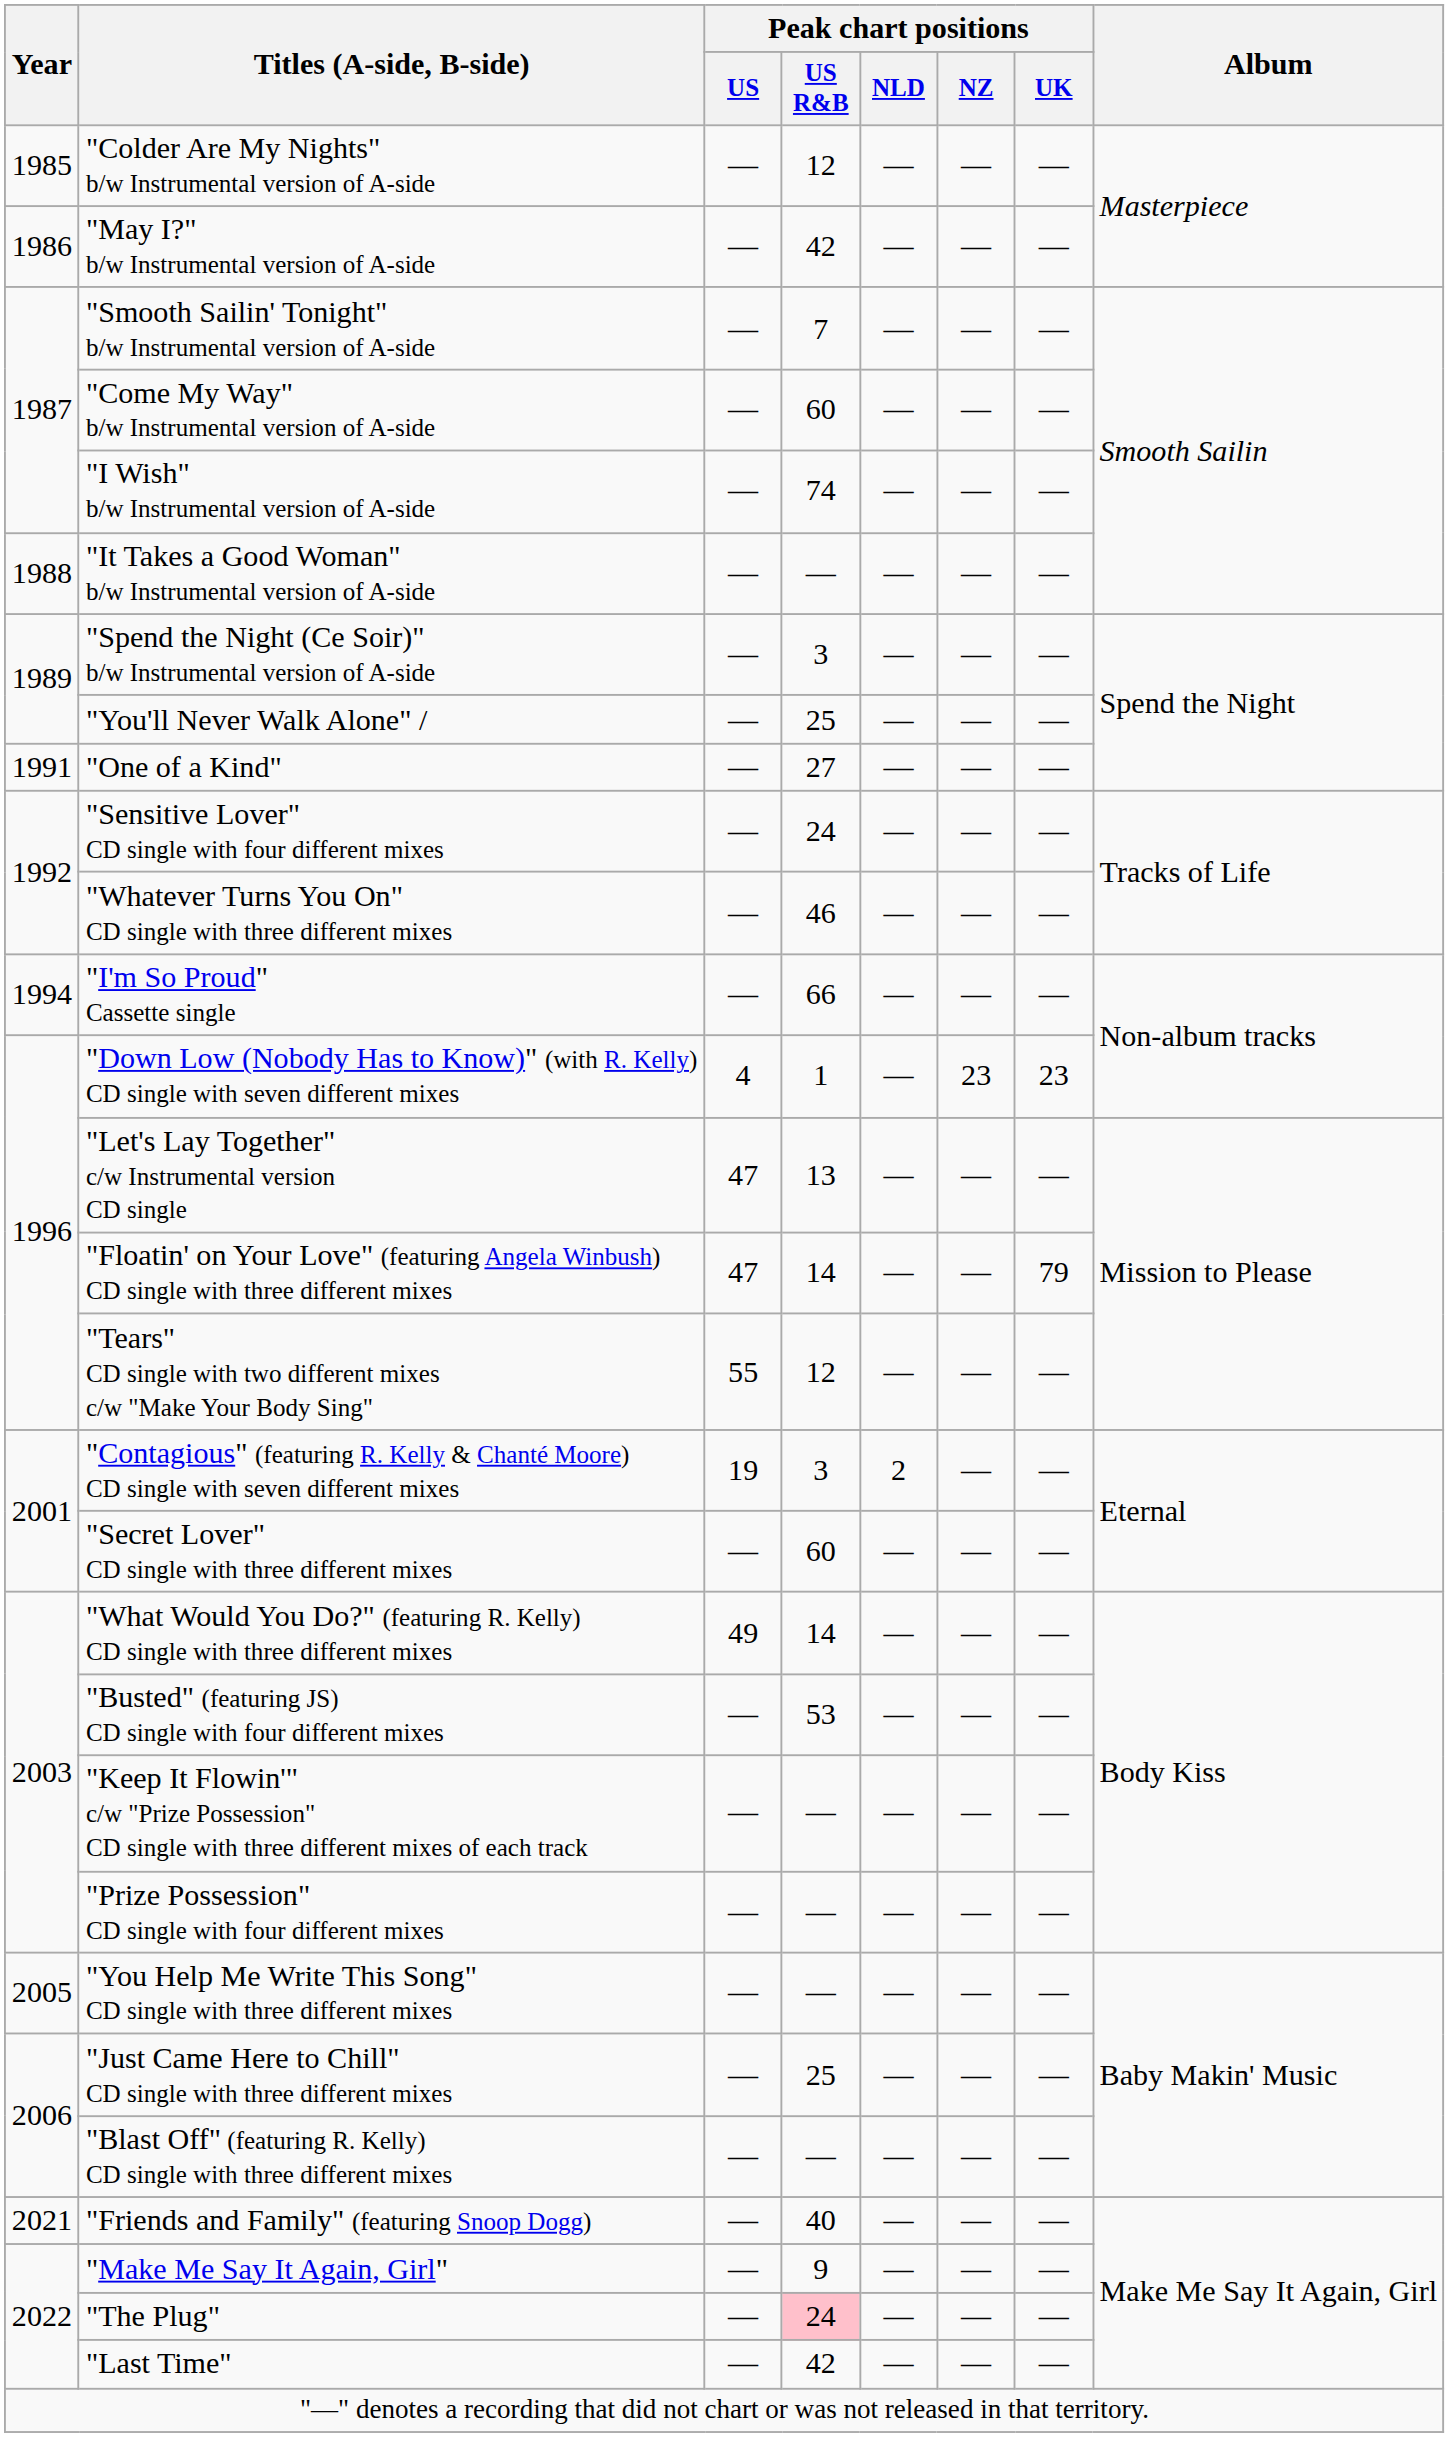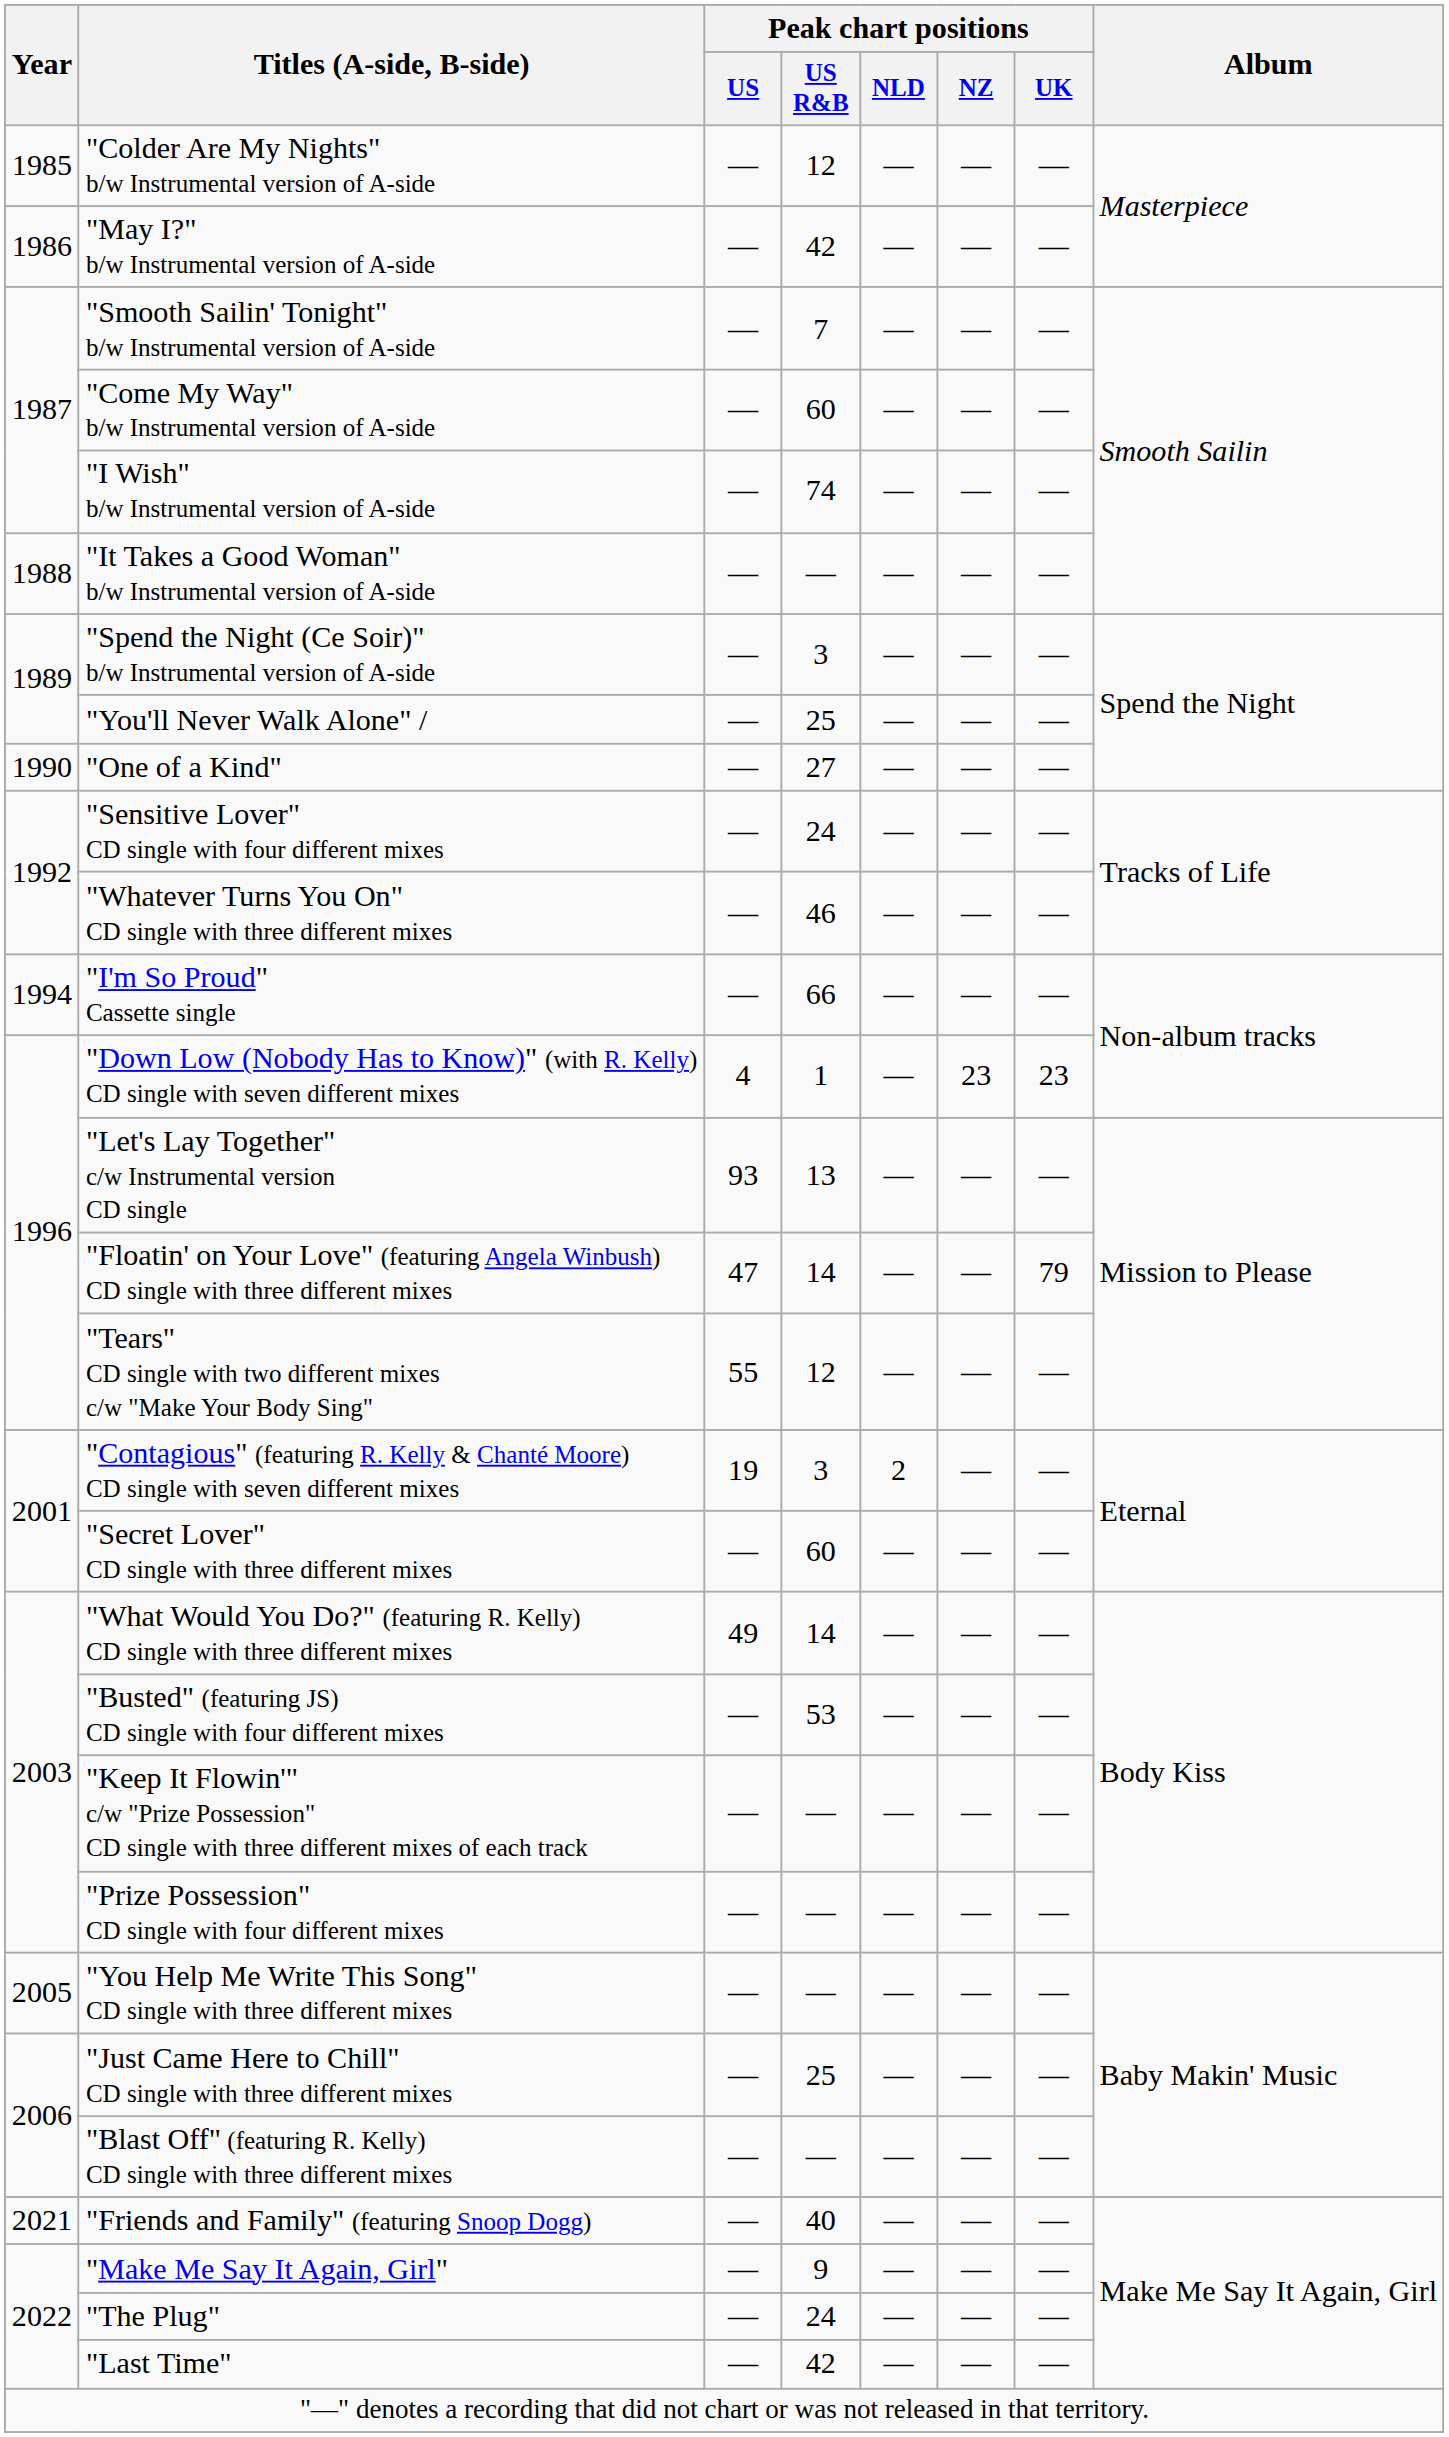"One of a Kind" | Year: 1991 -> 1990
"Let's Lay Together" c/w Instrumental version CD single | Peak chart positions / US: 47 -> 93
"The Plug" | Peak chart positions / US R&B: pink background -> no background
